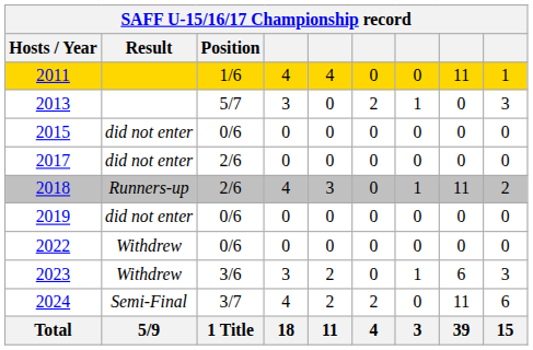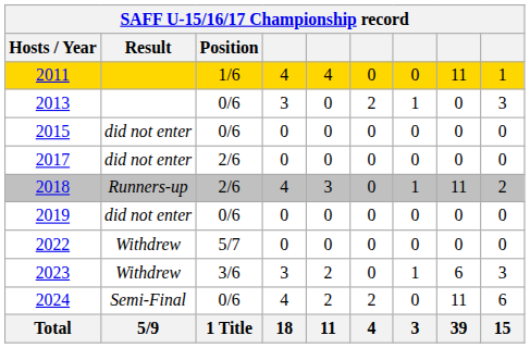2013 | Position: 5/7 -> 0/6
2022 | Position: 0/6 -> 5/7
2024 | Position: 3/7 -> 0/6
